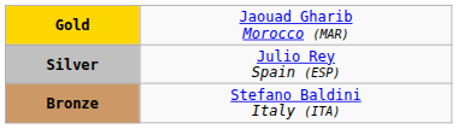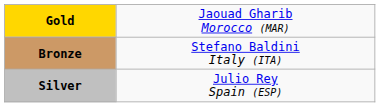rows swapped: Silver <-> Bronze
